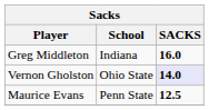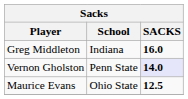Vernon Gholston | School: Ohio State -> Penn State
Maurice Evans | School: Penn State -> Ohio State
